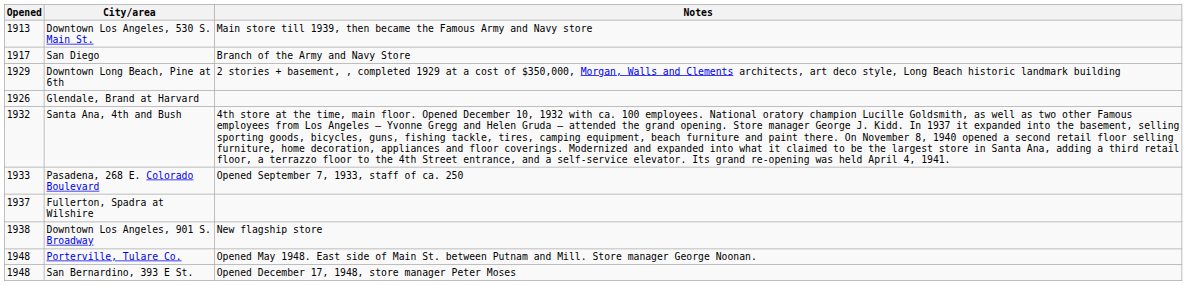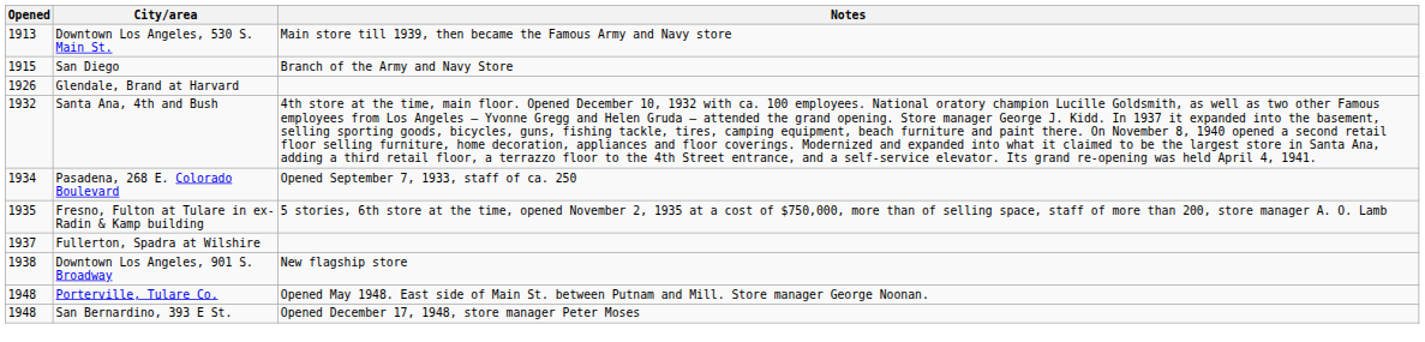San Diego | Opened: 1917 -> 1915
- row: 1929 | Downtown Long Beach, Pine at 6th | 2 stories + basement, , completed 1929 at a cost of $350,000, Morgan, Walls and Clements architects, art deco style, Long Beach historic landmark building
Pasadena, 268 E. Colorado Boulevard | Opened: 1933 -> 1934
+ row: 1935 | Fresno, Fulton at Tulare in ex-Radin & Kamp building | 5 stories, 6th store at the time, opened November 2, 1935 at a cost of $750,000, more than of selling space, staff of more than 200, store manager A. O. Lamb
